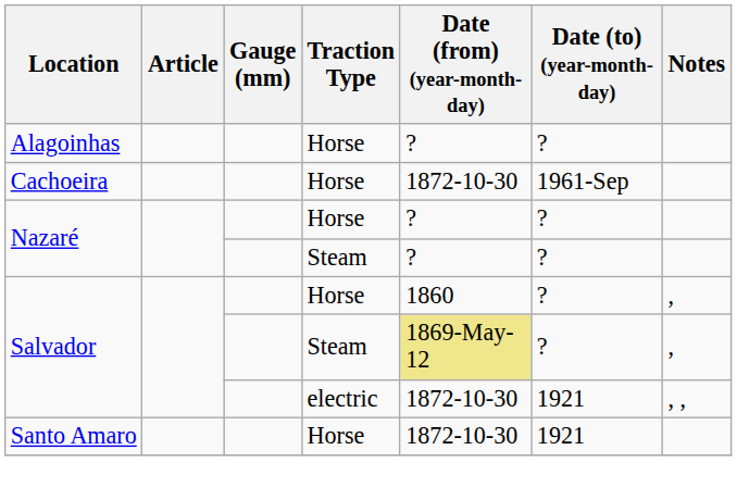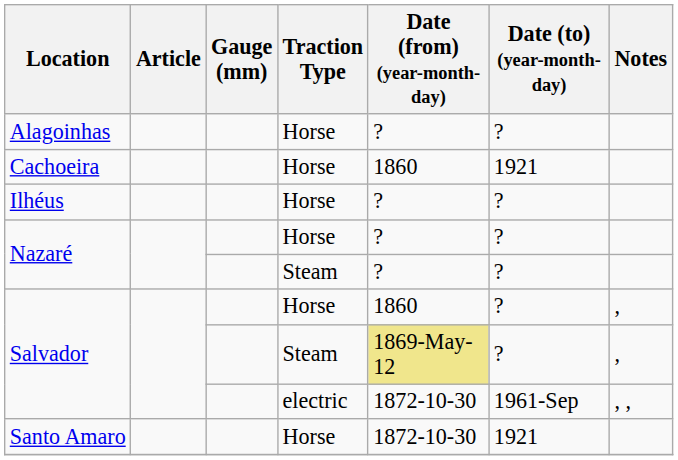Cachoeira | Date (from) (year-month-day): 1872-10-30 -> 1860
Cachoeira | Date (to) (year-month-day): 1961-Sep -> 1921
+ row: Ilhéus | Horse | ? | ?
Salvador / electric | Date (to) (year-month-day): 1921 -> 1961-Sep
